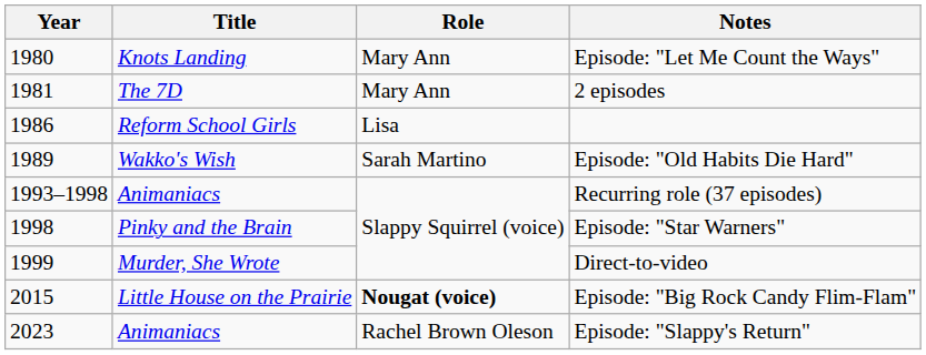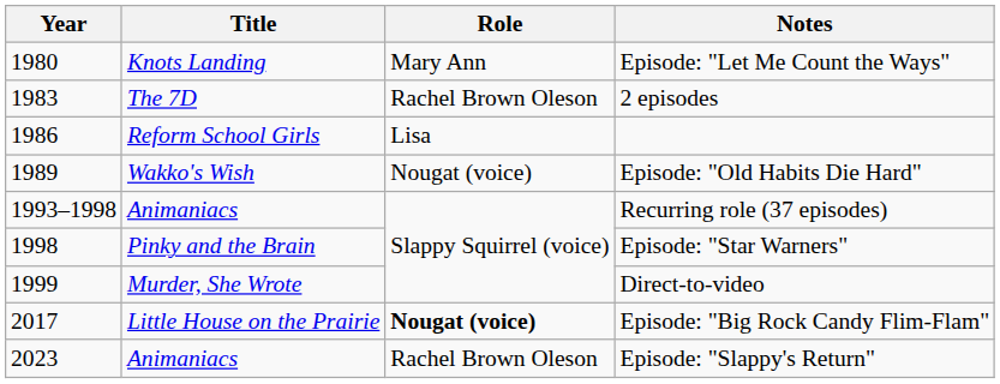2 episodes | Year: 1981 -> 1983
2 episodes | Role: Mary Ann -> Rachel Brown Oleson
Episode: "Old Habits Die Hard" | Role: Sarah Martino -> Nougat (voice)
Episode: "Big Rock Candy Flim-Flam" | Year: 2015 -> 2017
